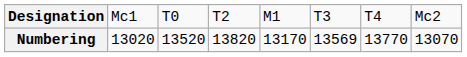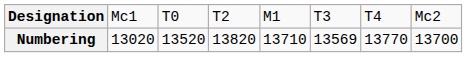Numbering | column 5: 13170 -> 13710
Numbering | column 8: 13070 -> 13700
